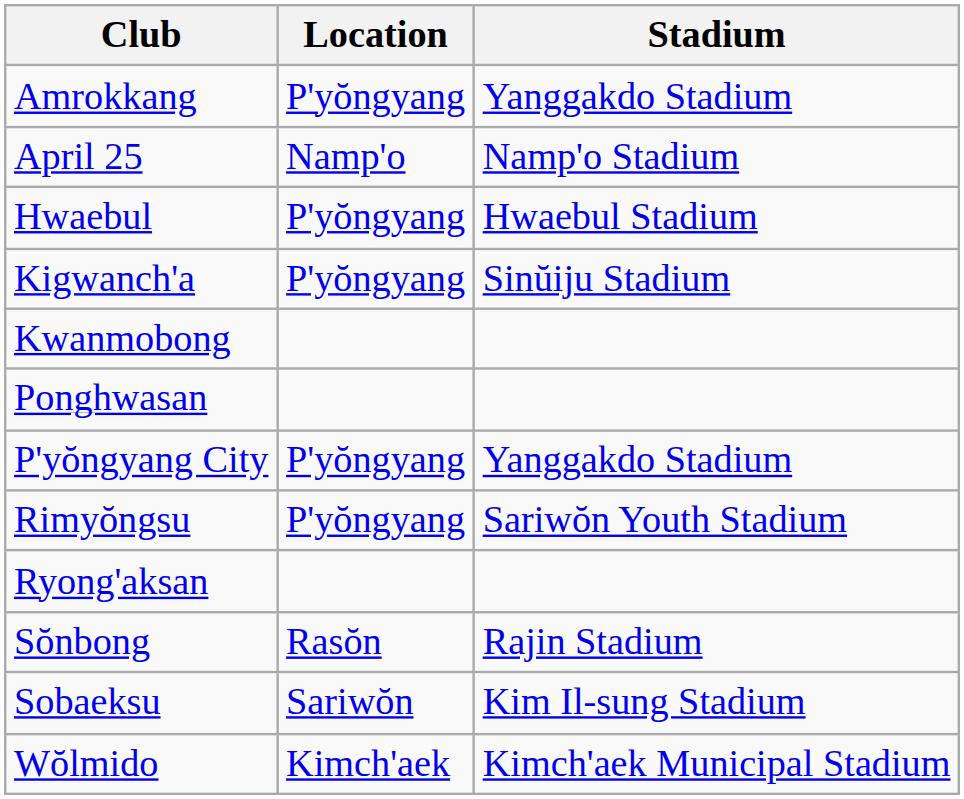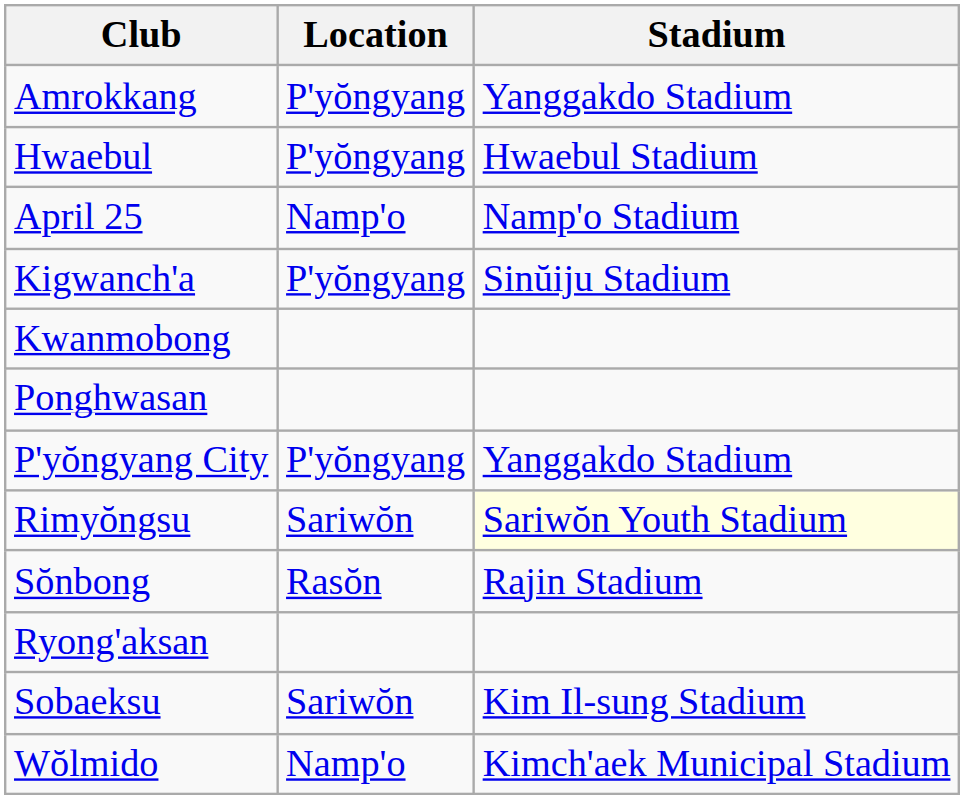rows swapped: April 25 <-> Hwaebul
Rimyŏngsu | Location: P'yŏngyang -> Sariwŏn
Rimyŏngsu | Stadium: no background -> lightyellow background
rows swapped: Ryong'aksan <-> Sŏnbong
Wŏlmido | Location: Kimch'aek -> Namp'o
